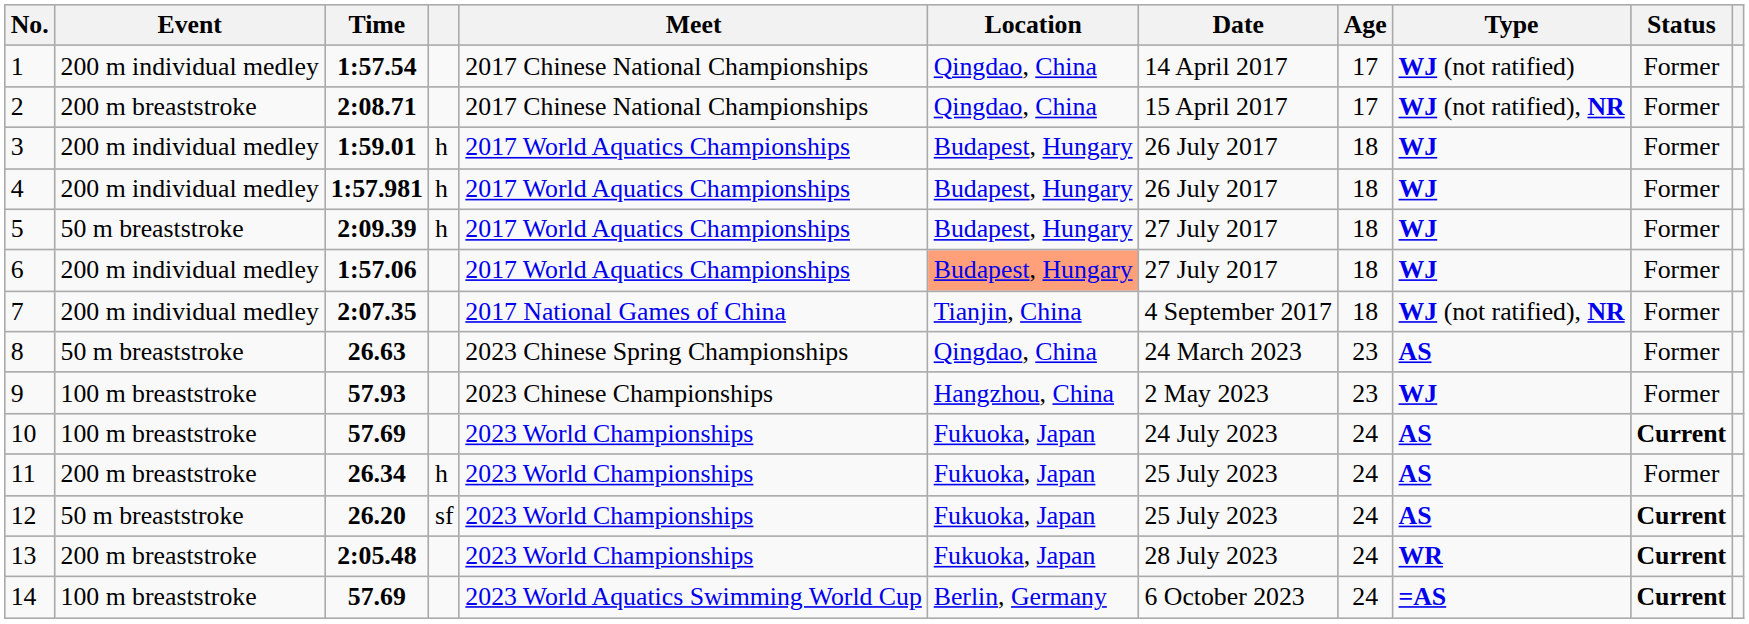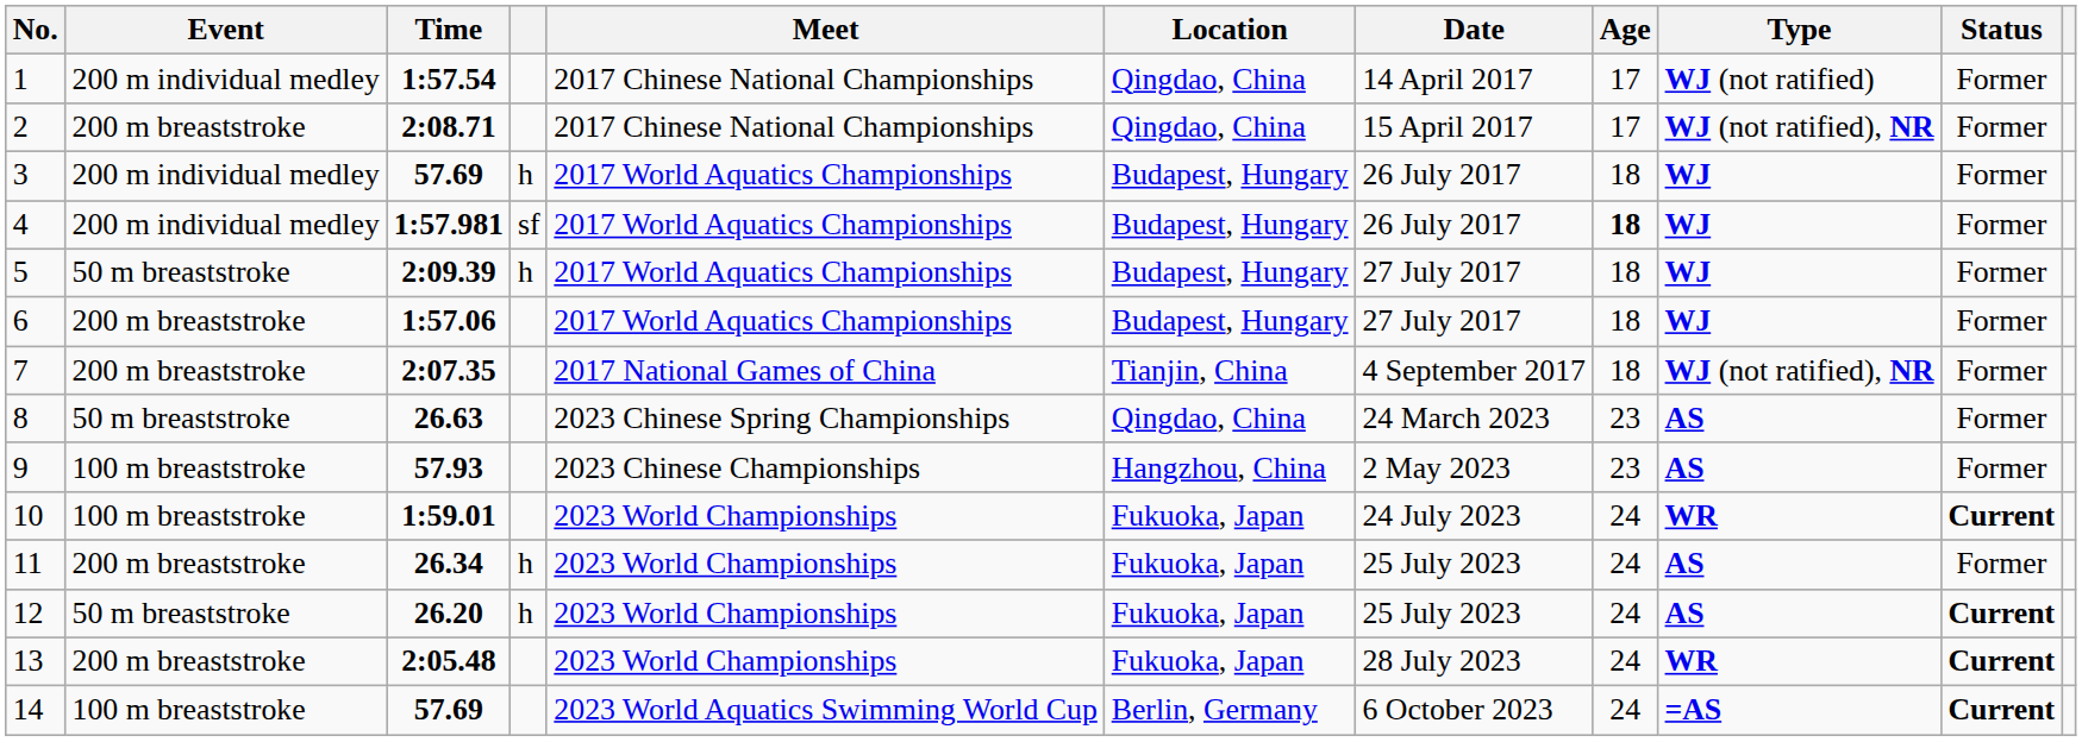3 | Time: 1:59.01 -> 57.69
4 | column 4: h -> sf
4 | Age: normal -> bold
6 | Event: 200 m individual medley -> 200 m breaststroke
6 | Location: lightsalmon background -> no background
7 | Event: 200 m individual medley -> 200 m breaststroke
9 | Type: WJ -> AS
10 | Time: 57.69 -> 1:59.01
10 | Type: AS -> WR
12 | column 4: sf -> h
